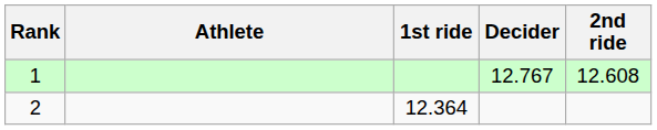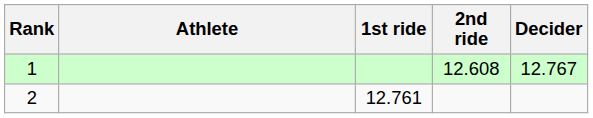columns swapped: 2nd ride <-> Decider
2 | 1st ride: 12.364 -> 12.761
